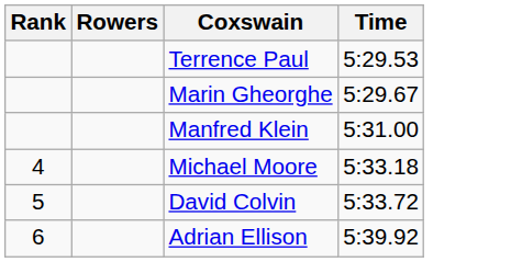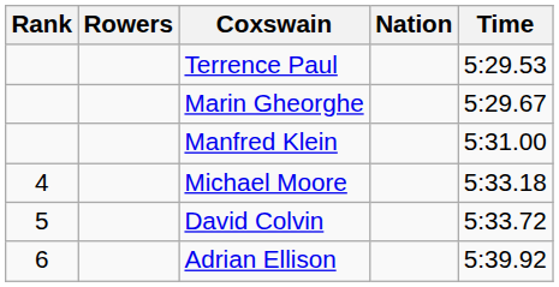+ column: Nation
